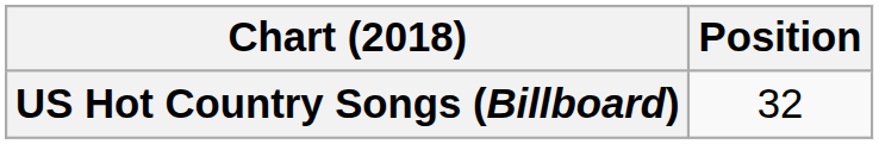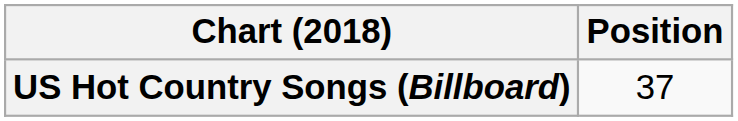US Hot Country Songs (Billboard) | Position: 32 -> 37
